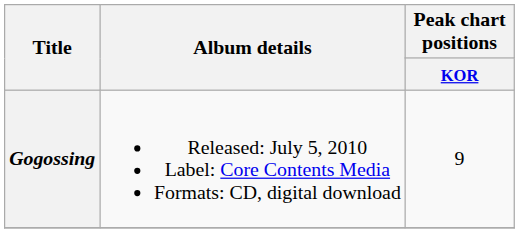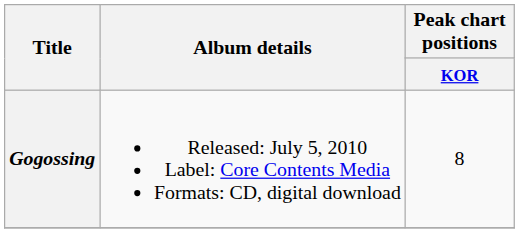Gogossing | Peak chart positions / KOR: 9 -> 8
